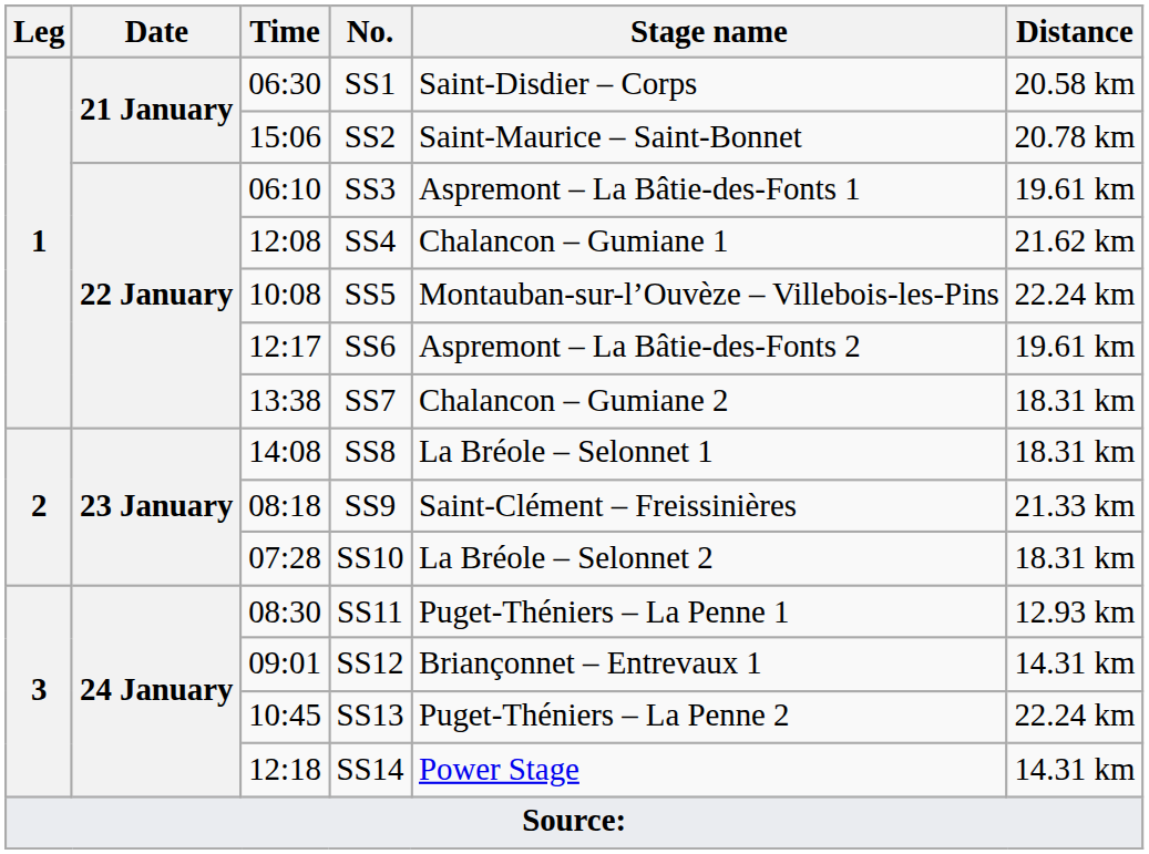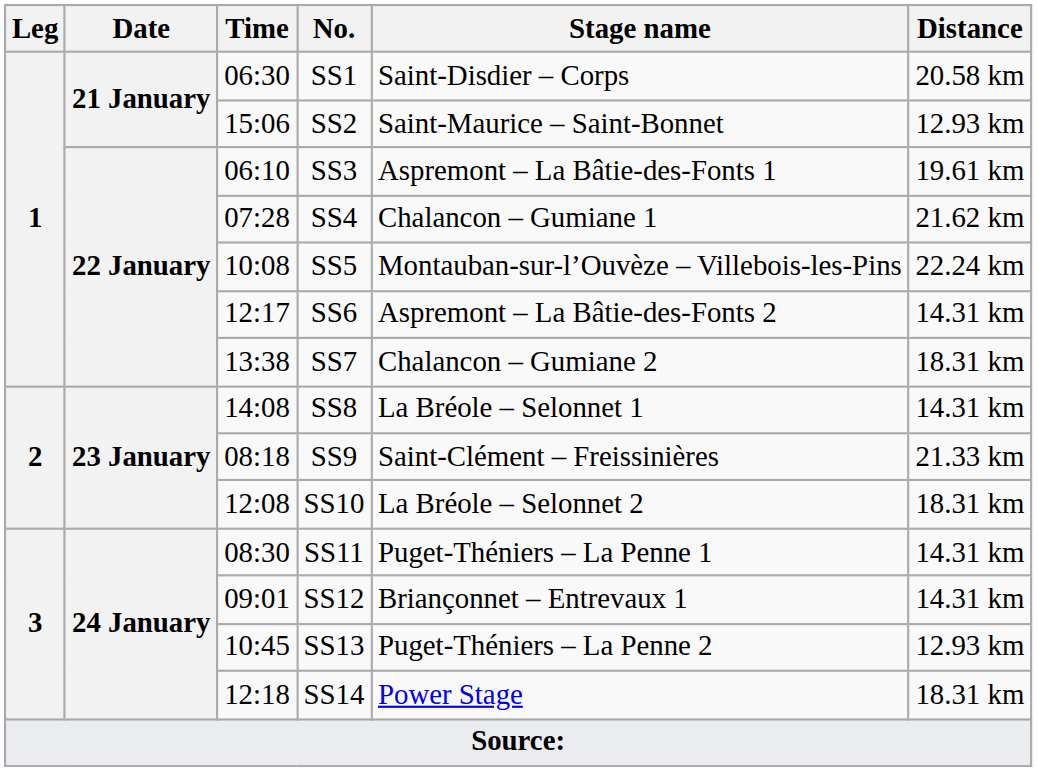SS2 | Distance: 20.78 km -> 12.93 km
SS4 | Time: 12:08 -> 07:28
SS6 | Distance: 19.61 km -> 14.31 km
SS8 | Distance: 18.31 km -> 14.31 km
SS10 | Time: 07:28 -> 12:08
SS11 | Distance: 12.93 km -> 14.31 km
SS13 | Distance: 22.24 km -> 12.93 km
SS14 | Distance: 14.31 km -> 18.31 km
